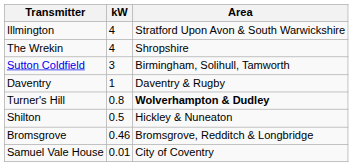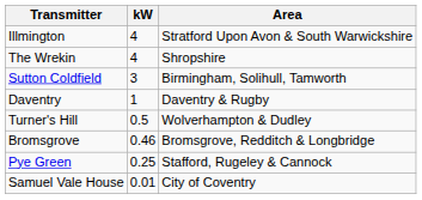Turner's Hill | kW: 0.8 -> 0.5
Turner's Hill | Area: bold -> normal
- row: Shilton | 0.5 | Hickley & Nuneaton
+ row: Pye Green | 0.25 | Stafford, Rugeley & Cannock
